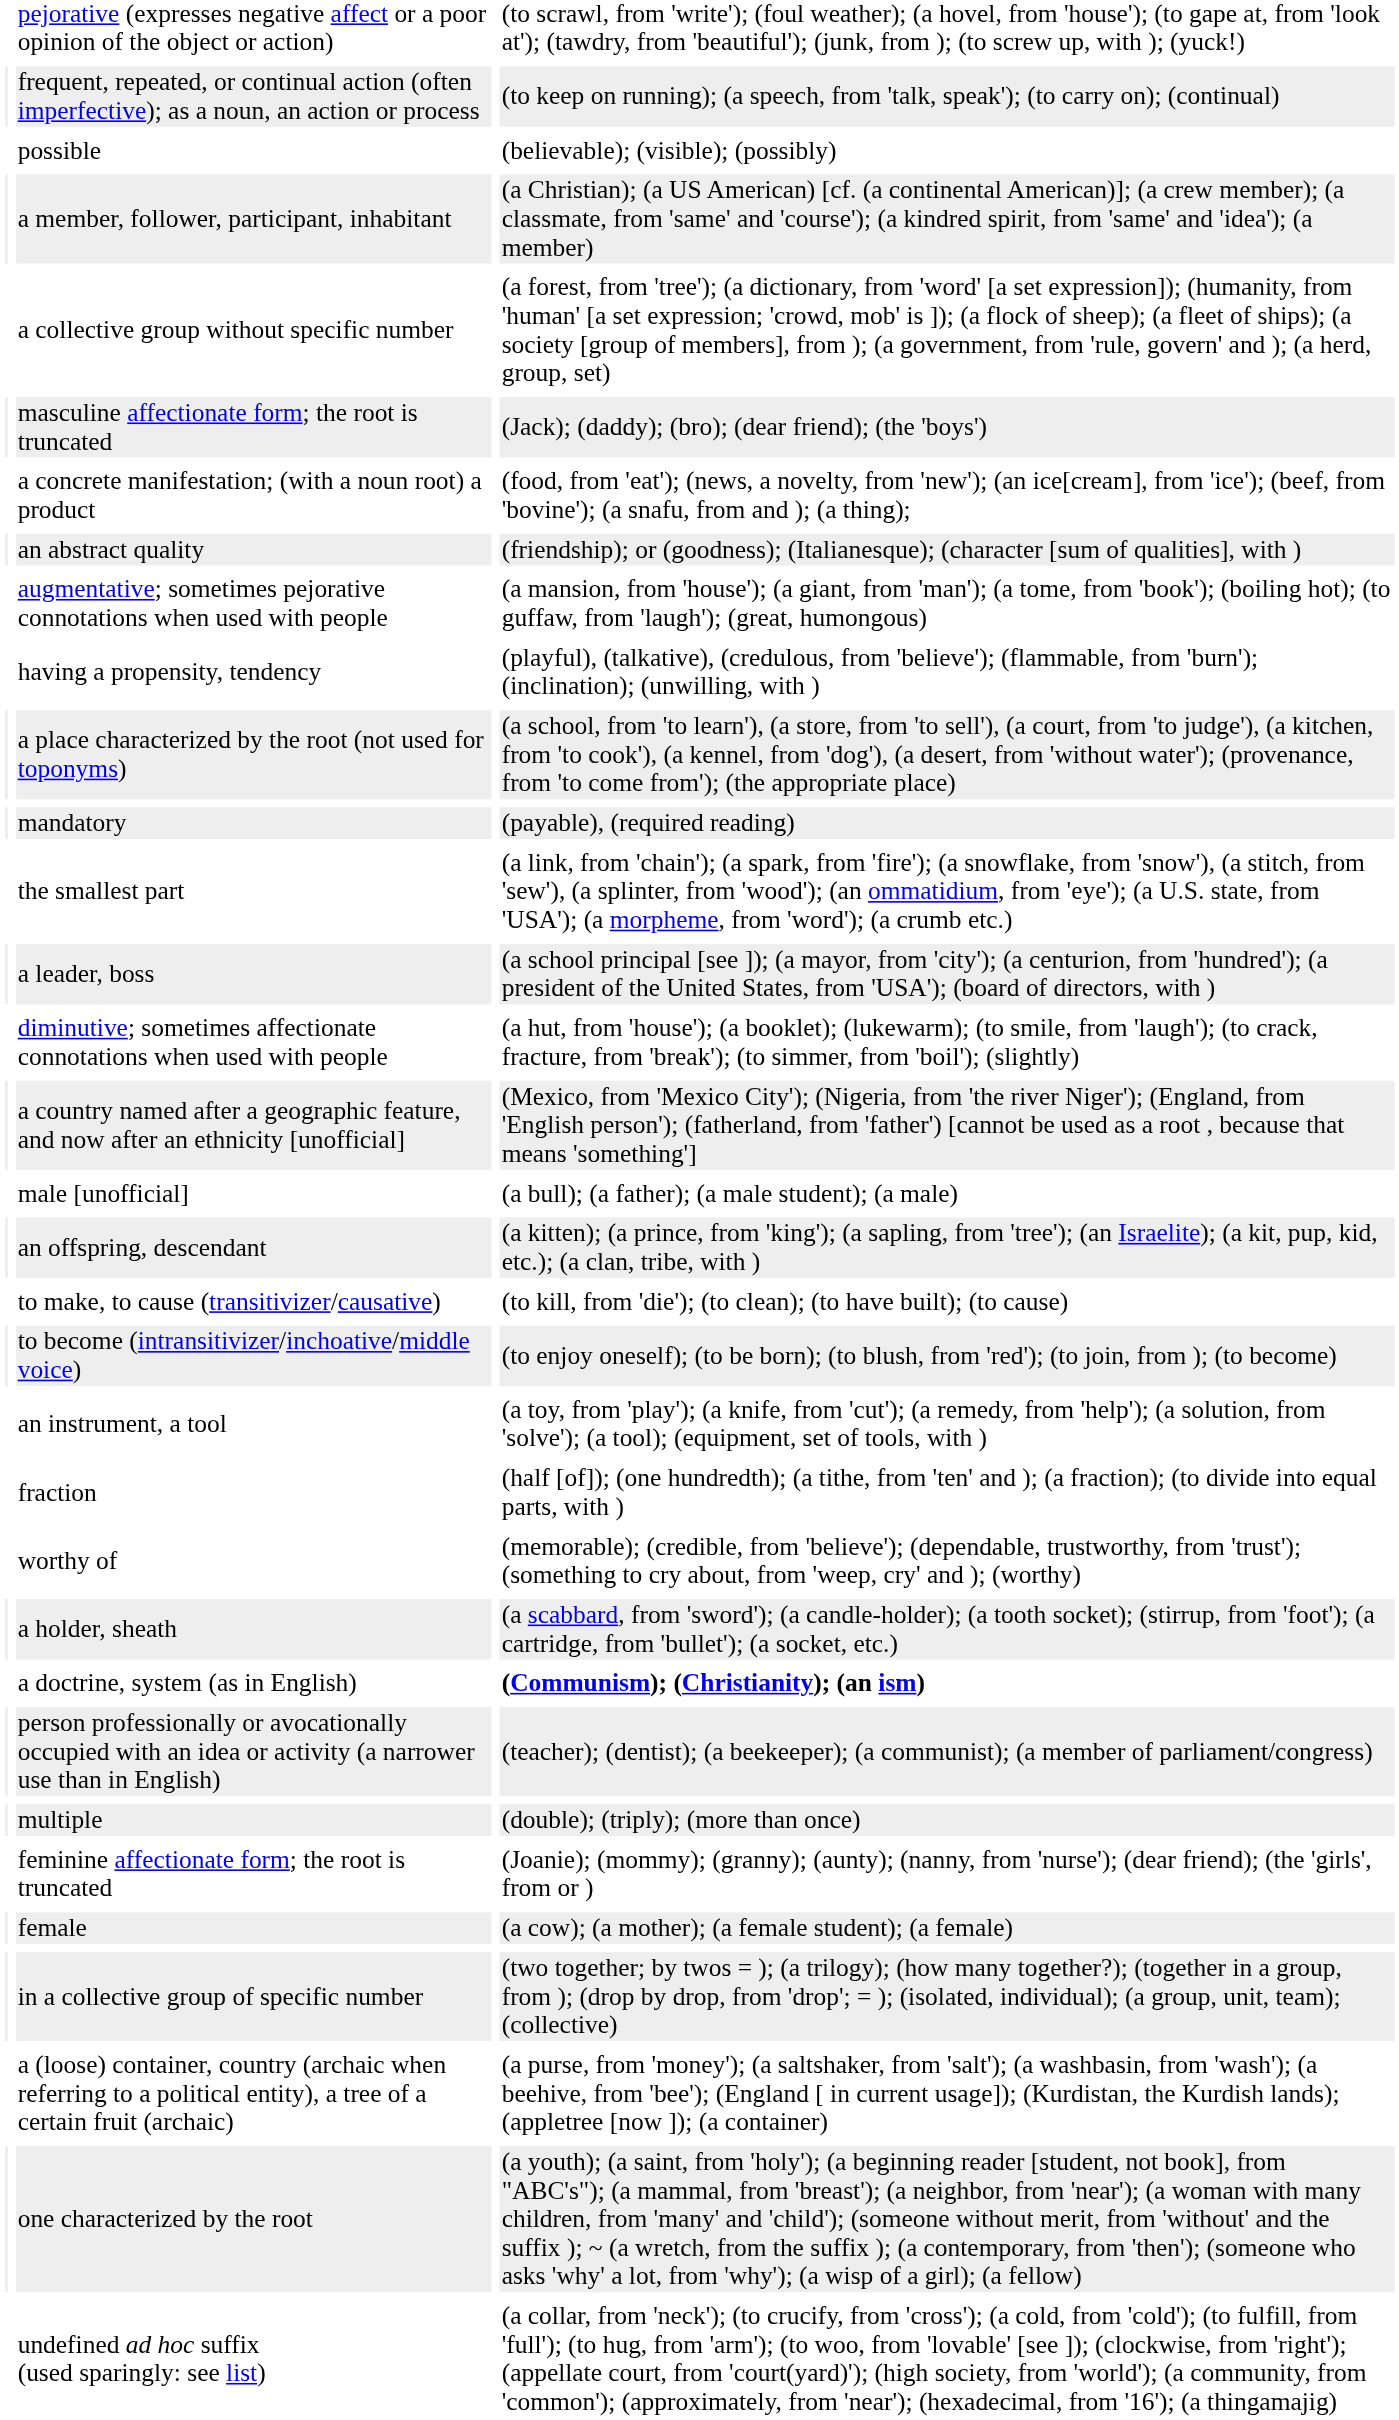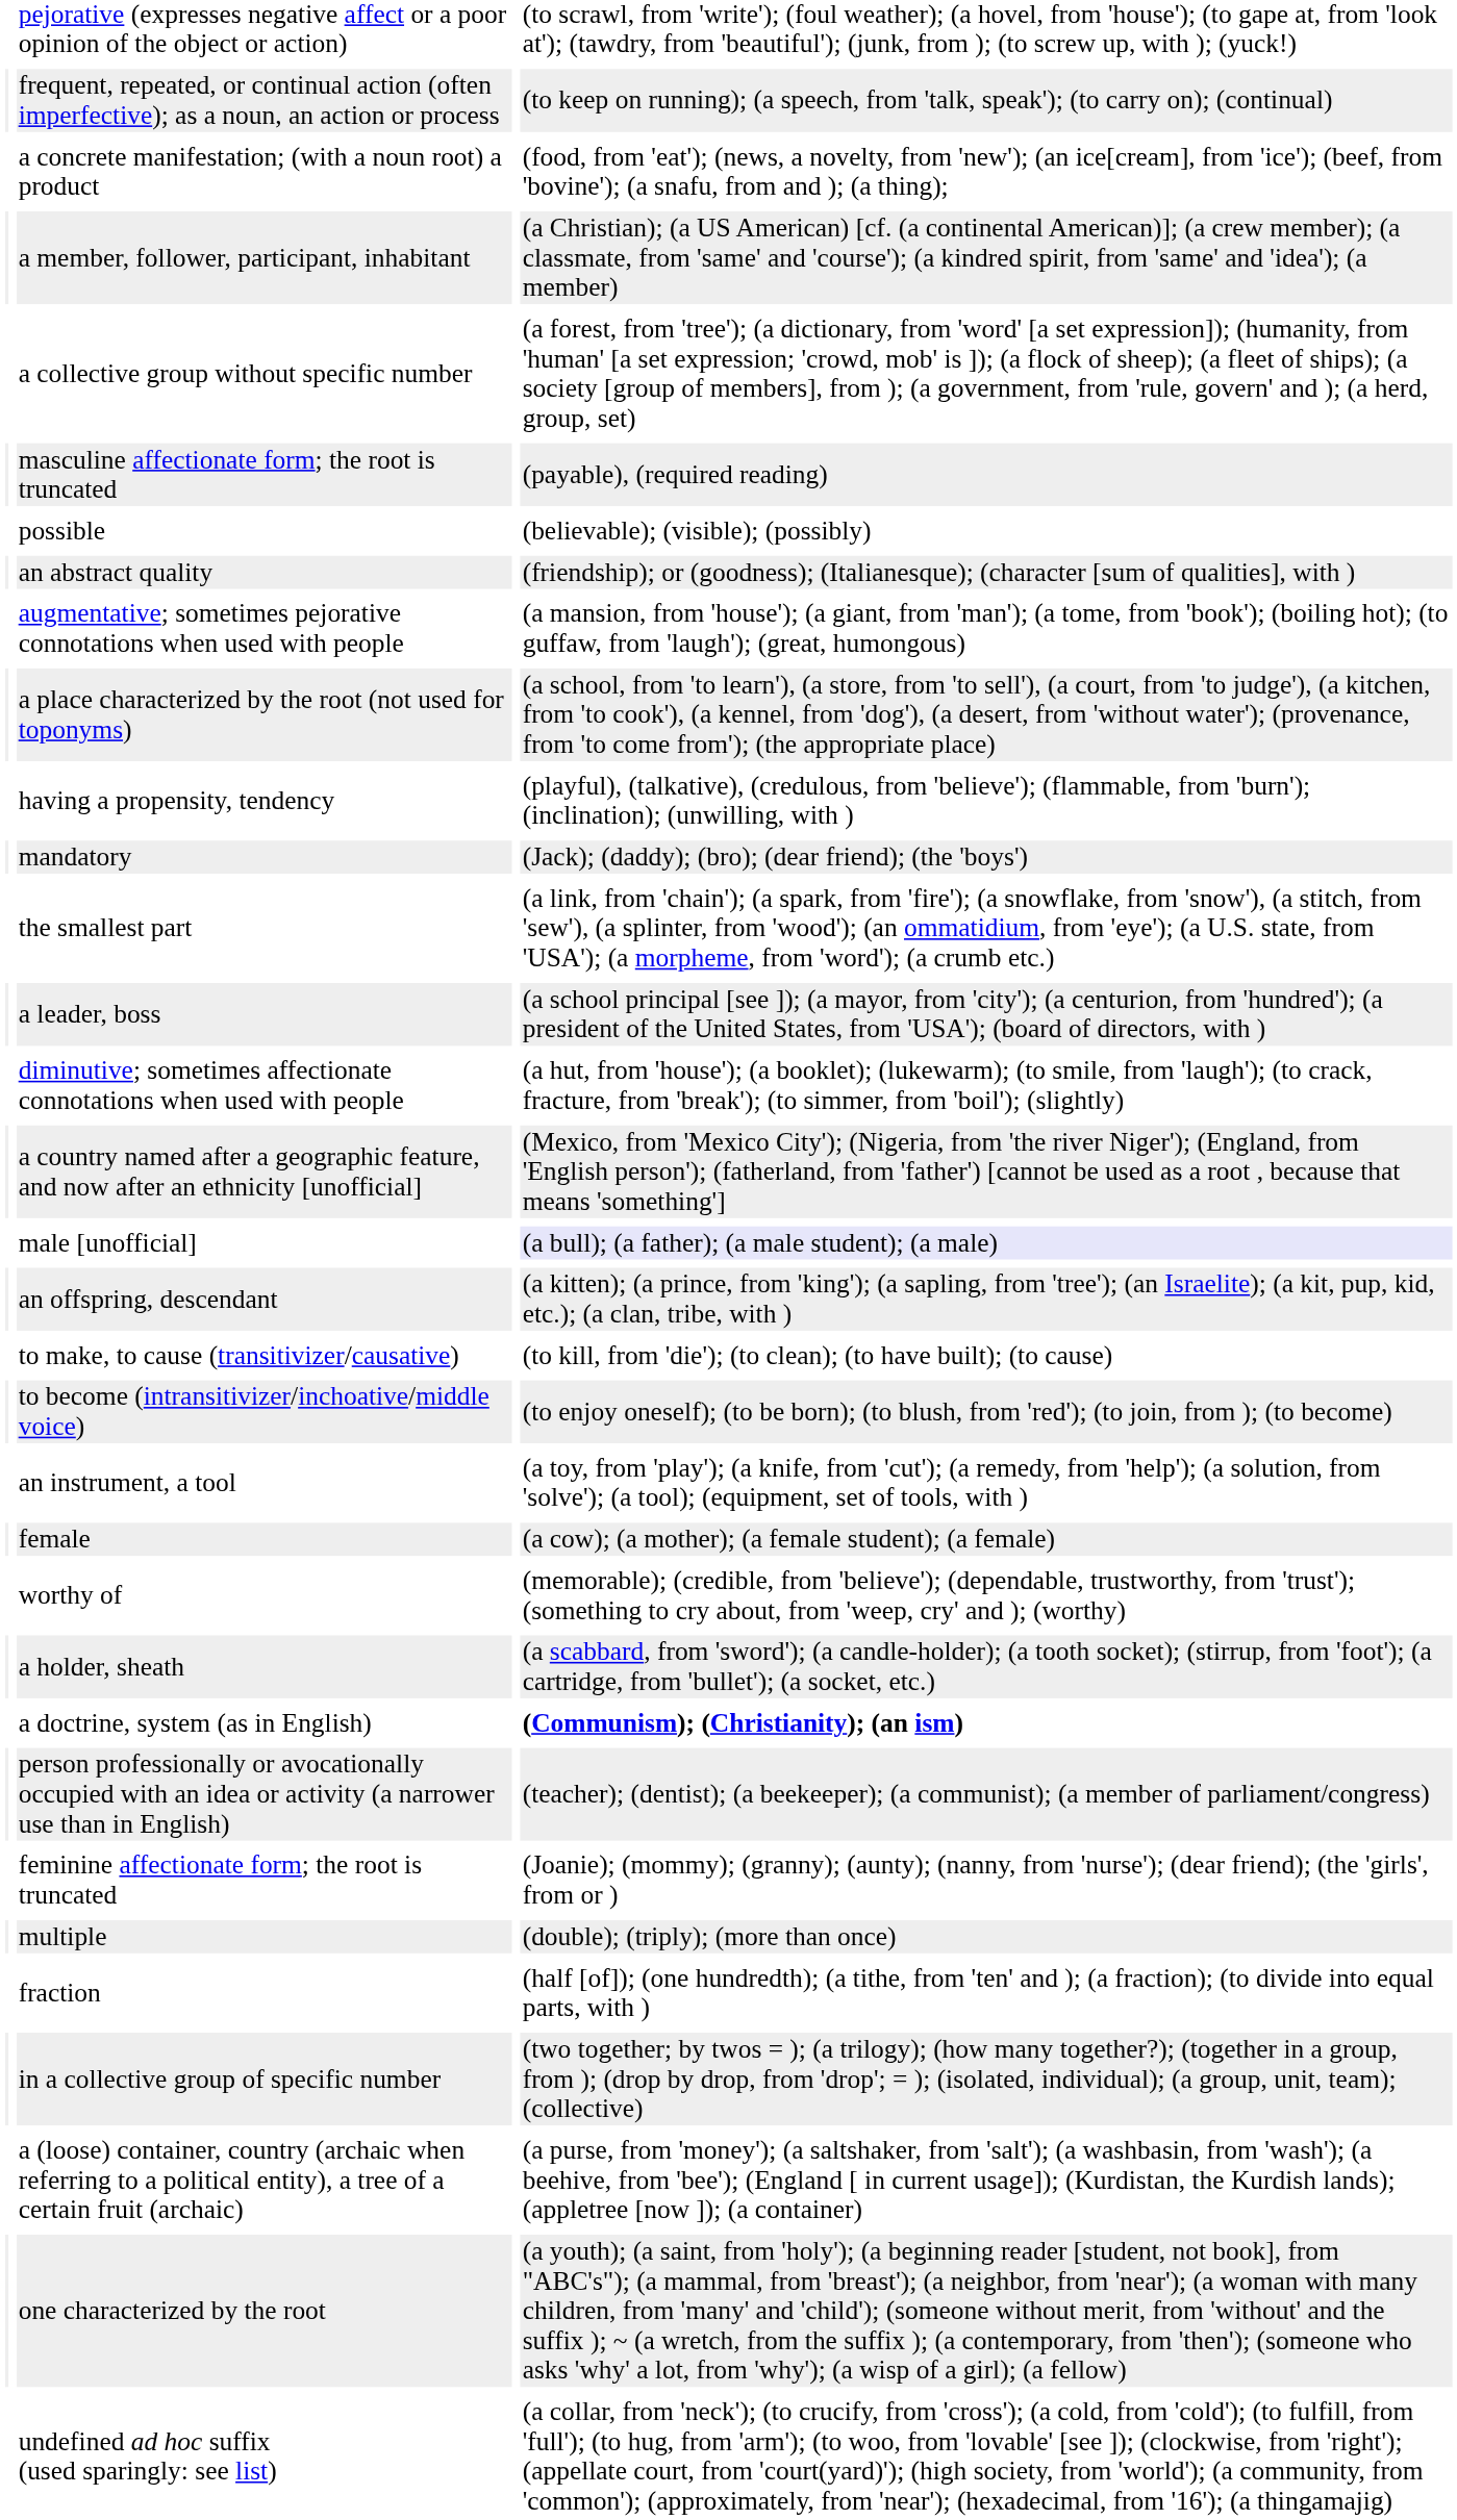rows swapped: a concrete manifestation; (with a noun root) a product <-> possible
masculine affectionate form; the root is truncated | column 3: (Jack); (daddy); (bro); (dear friend); (the 'boys') -> (payable), (required reading)
rows swapped: a place characterized by the root (not used for toponyms) <-> having a propensity, tendency
mandatory | column 3: (payable), (required reading) -> (Jack); (daddy); (bro); (dear friend); (the 'boys')
male [unofficial] | column 3: no background -> lavender background
rows swapped: female <-> fraction
rows swapped: feminine affectionate form; the root is truncated <-> multiple
